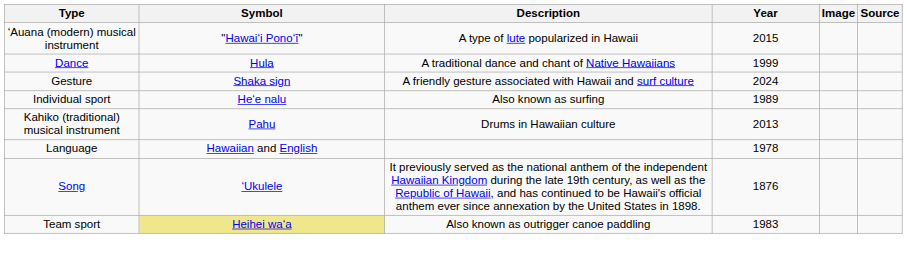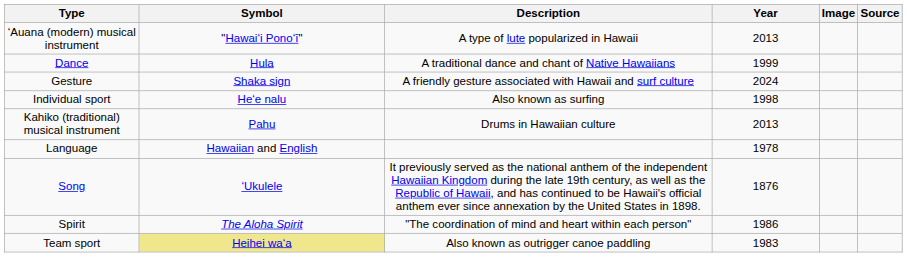ʻAuana (modern) musical instrument | Year: 2015 -> 2013
Individual sport | Year: 1989 -> 1998
+ row: Spirit | The Aloha Spirit | "The coordination of mind and heart within each person" | 1986
